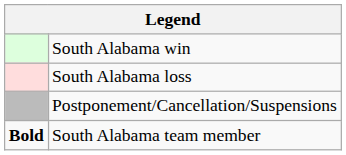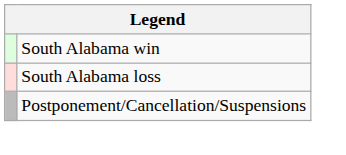- row: Bold | South Alabama team member
